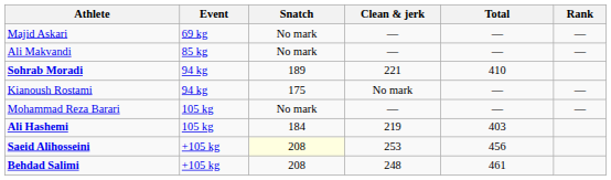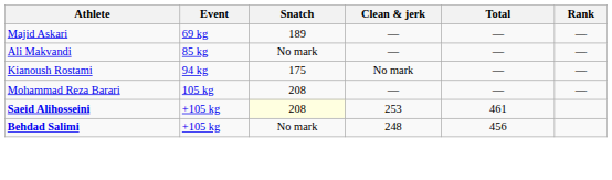Majid Askari | Snatch: No mark -> 189
- row: Sohrab Moradi | 94 kg | 189 | 221 | 410
Mohammad Reza Barari | Snatch: No mark -> 208
- row: Ali Hashemi | 105 kg | 184 | 219 | 403
Saeid Alihosseini | Total: 456 -> 461
Behdad Salimi | Snatch: 208 -> No mark
Behdad Salimi | Total: 461 -> 456
